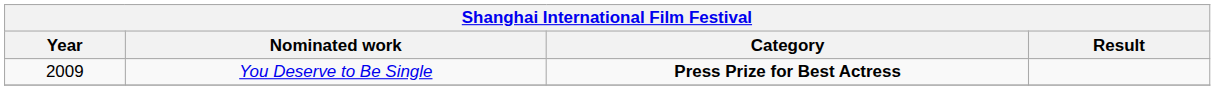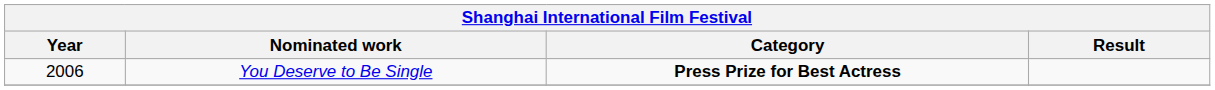You Deserve to Be Single | Year: 2009 -> 2006
